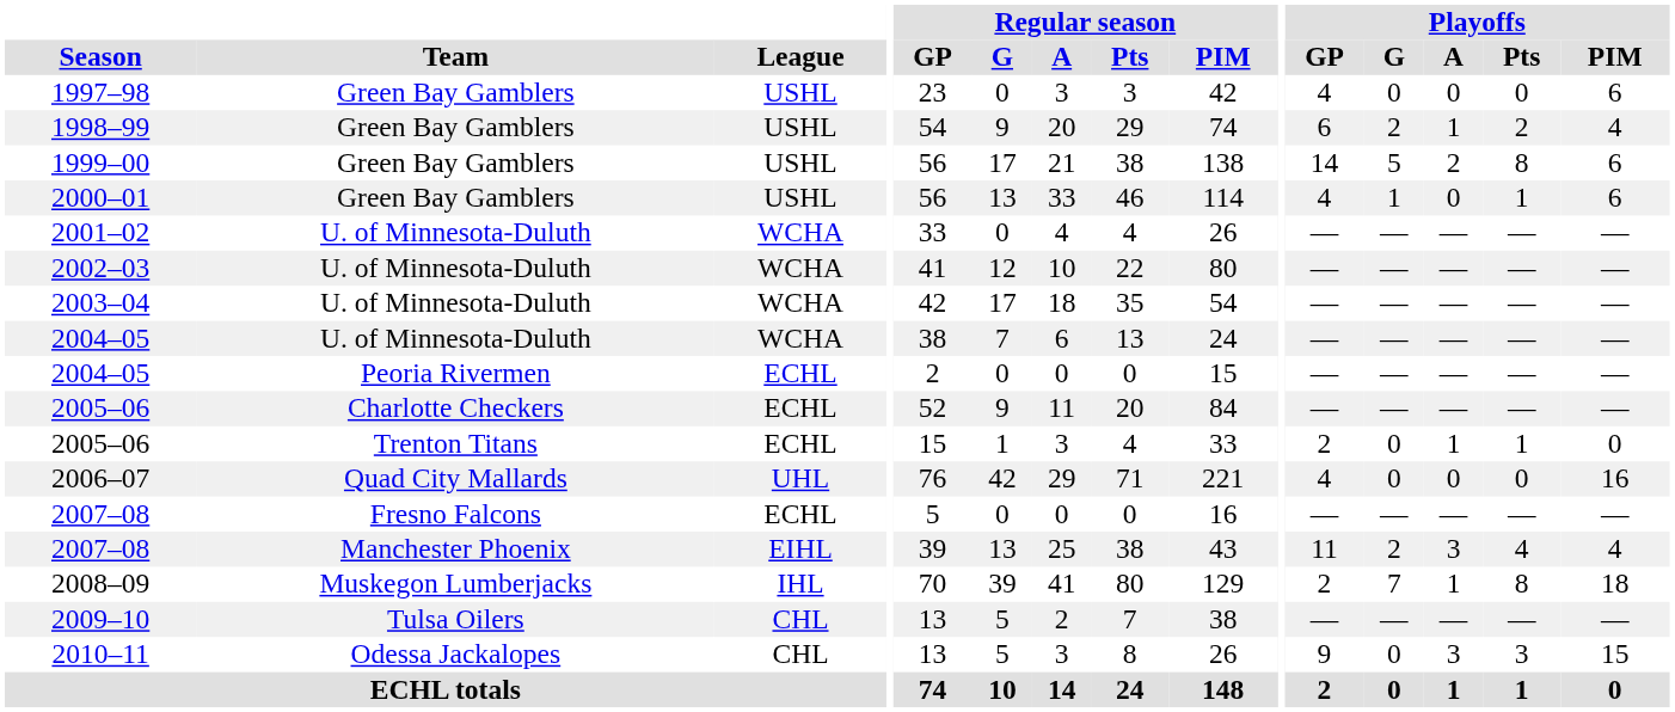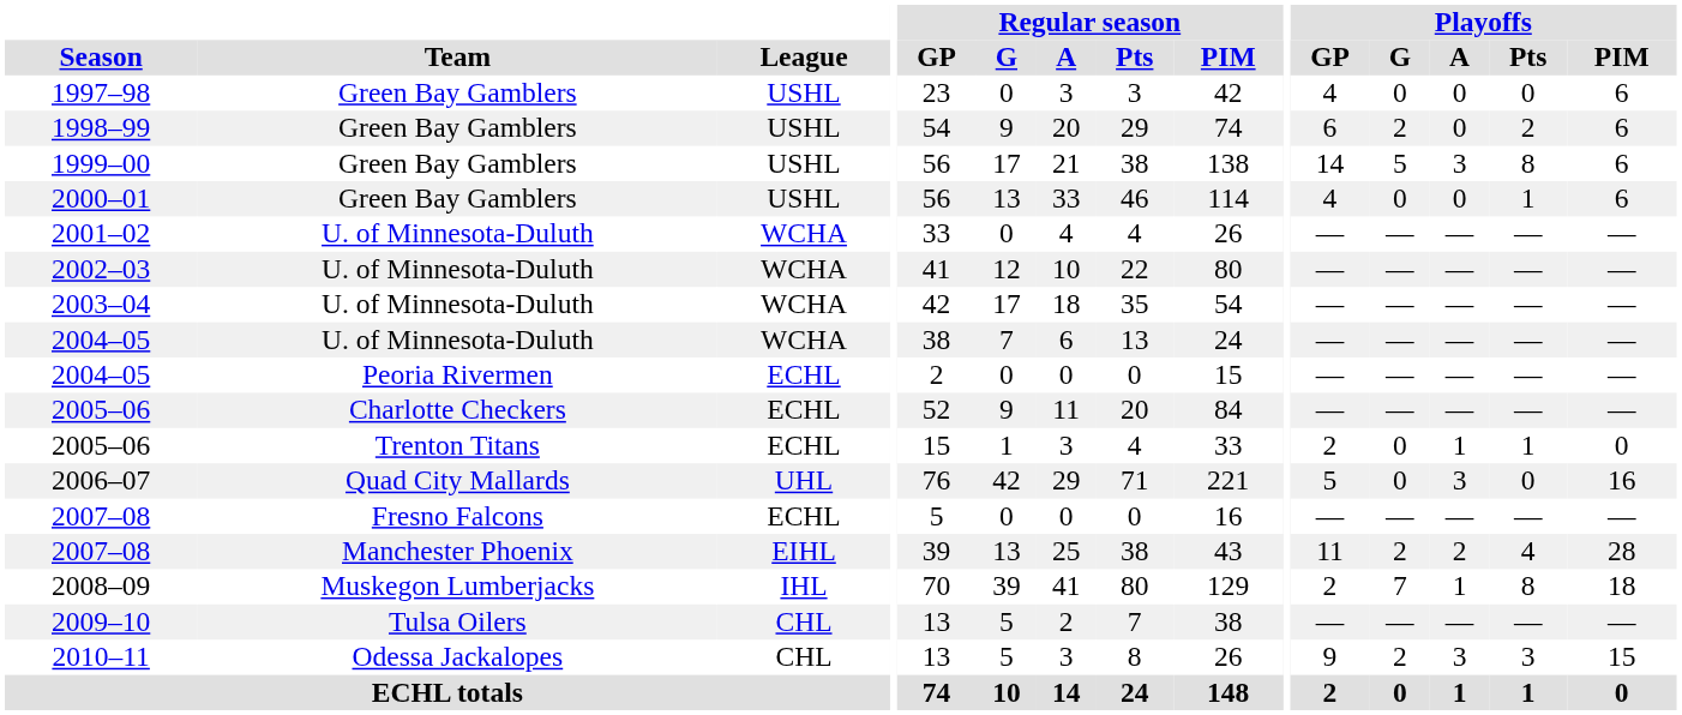1998–99 | Playoffs / A: 1 -> 0
1998–99 | Playoffs / PIM: 4 -> 6
1999–00 | Playoffs / A: 2 -> 3
2000–01 | Playoffs / G: 1 -> 0
2006–07 | Playoffs / GP: 4 -> 5
2006–07 | Playoffs / A: 0 -> 3
2007–08 / Manchester Phoenix | Playoffs / A: 3 -> 2
2007–08 / Manchester Phoenix | Playoffs / PIM: 4 -> 28
2010–11 | Playoffs / G: 0 -> 2
